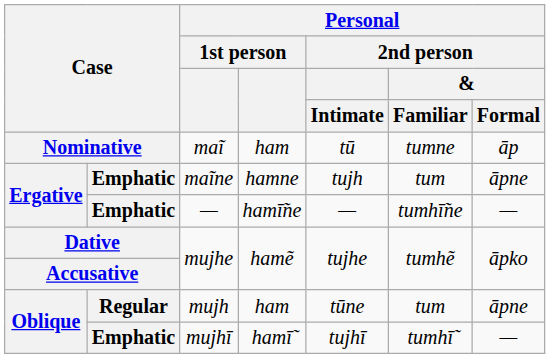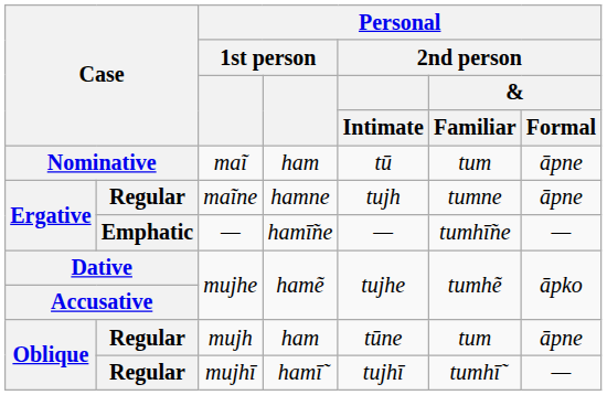maĩ | Personal / 2nd person / & / Familiar: tumne -> tum
maĩ | Personal / 2nd person / & / Formal: āp -> āpne
maĩne | column 2: Emphatic -> Regular
maĩne | Personal / 2nd person / & / Familiar: tum -> tumne
mujhī | column 2: Emphatic -> Regular
